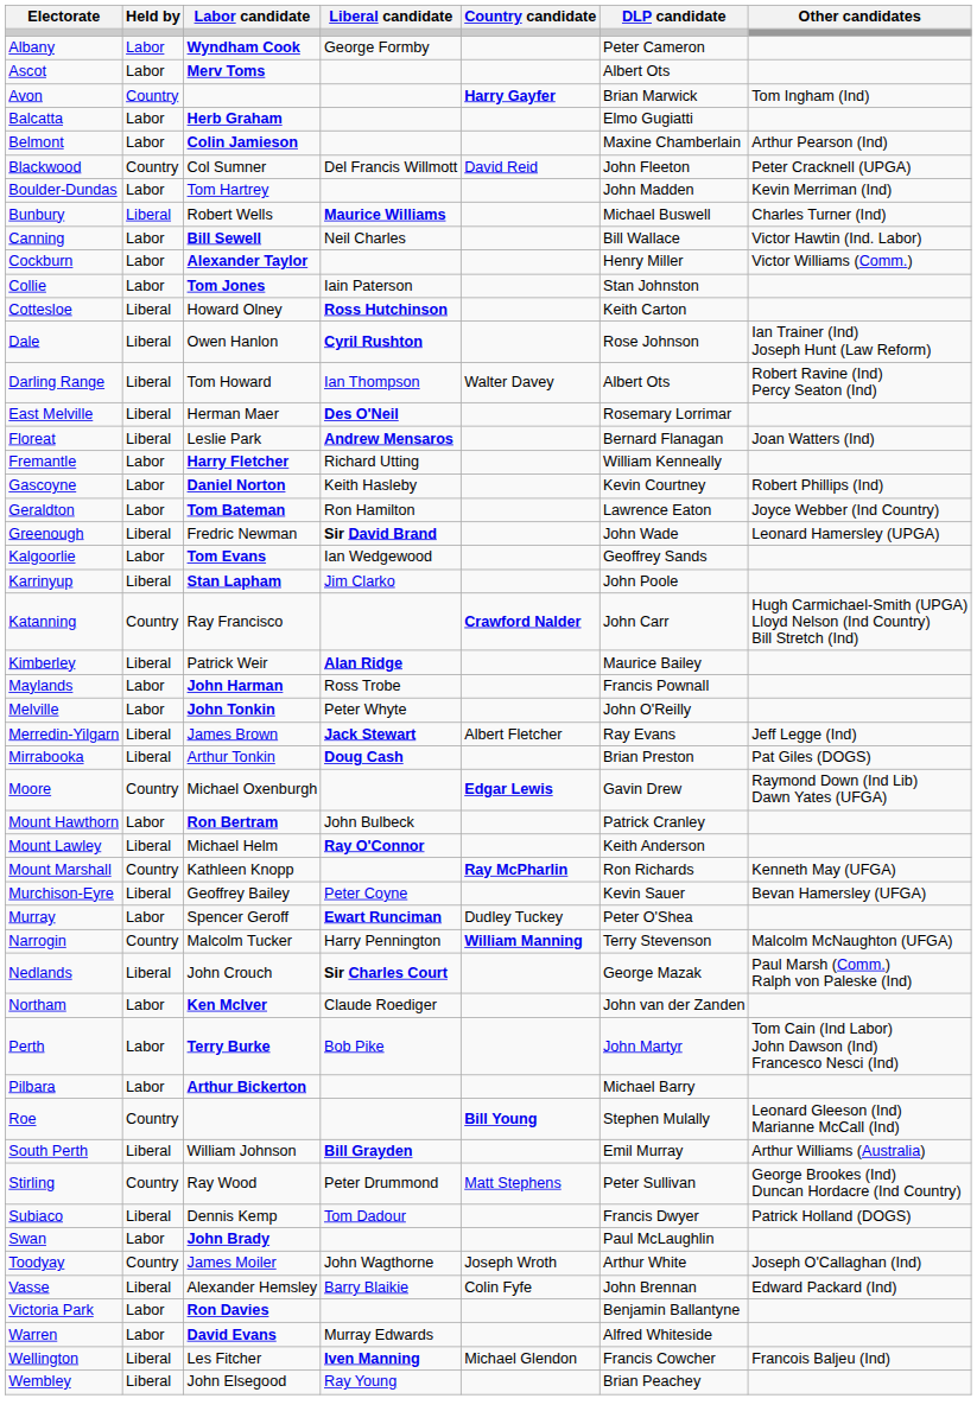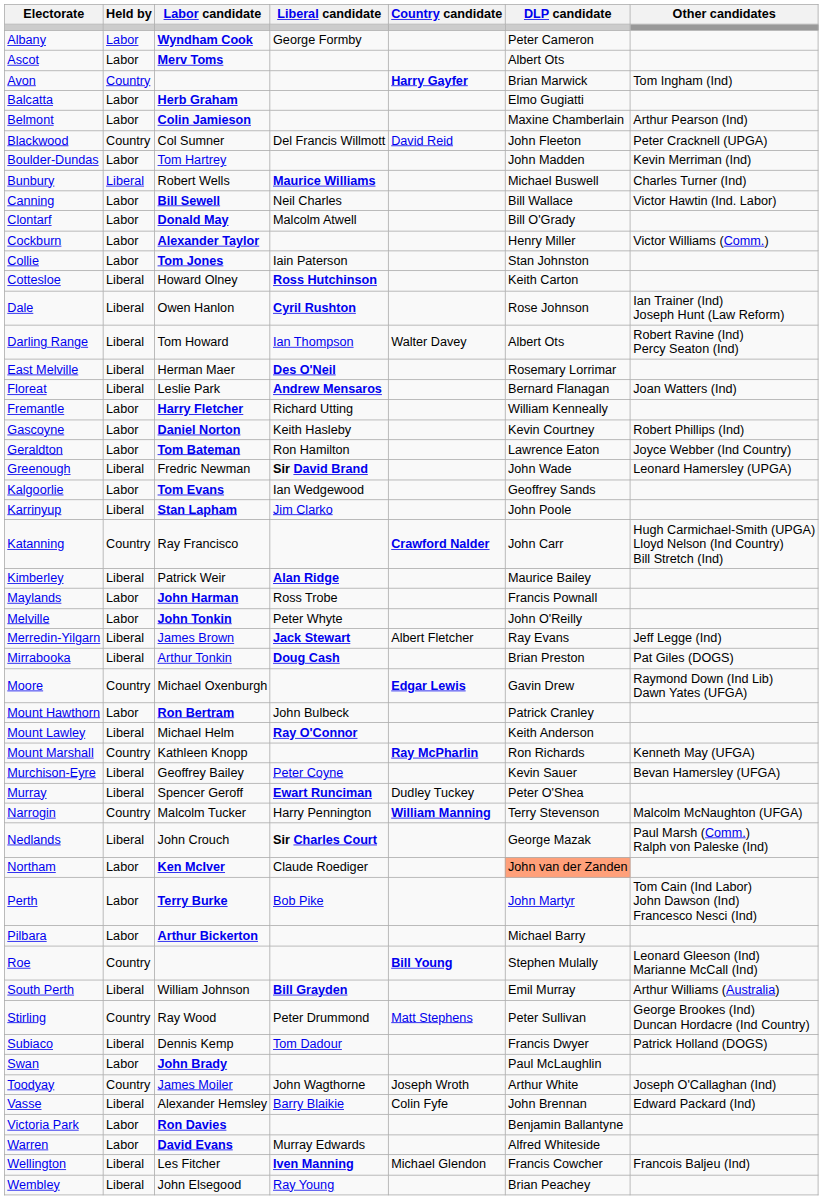+ row: Clontarf | Labor | Donald May | Malcolm Atwell | Bill O'Grady
Murray | Held by: Labor -> Liberal
Northam | DLP candidate: no background -> lightsalmon background
